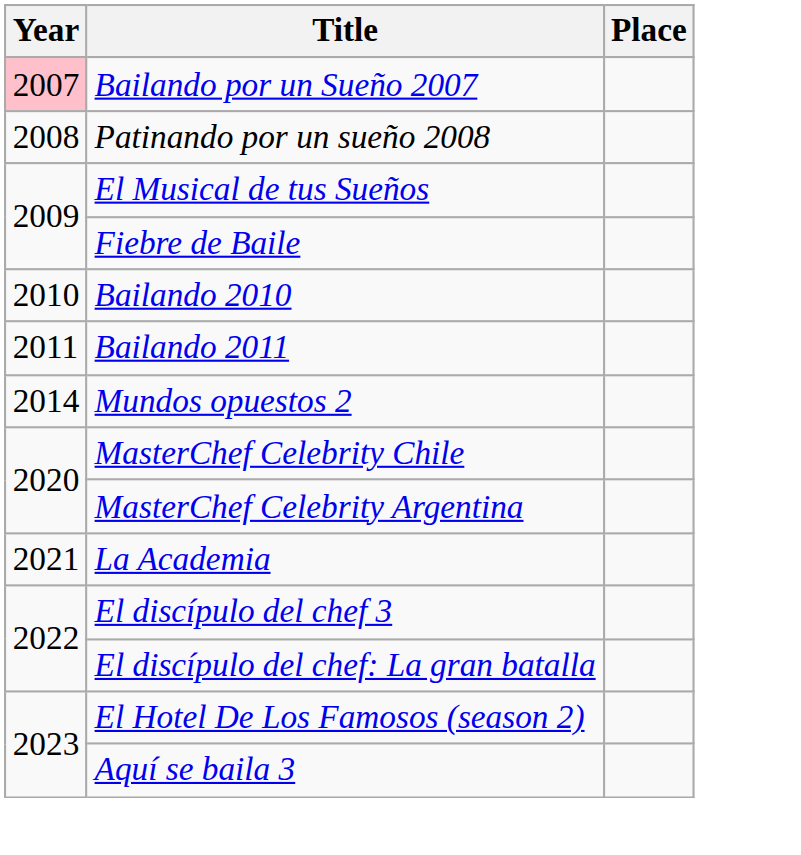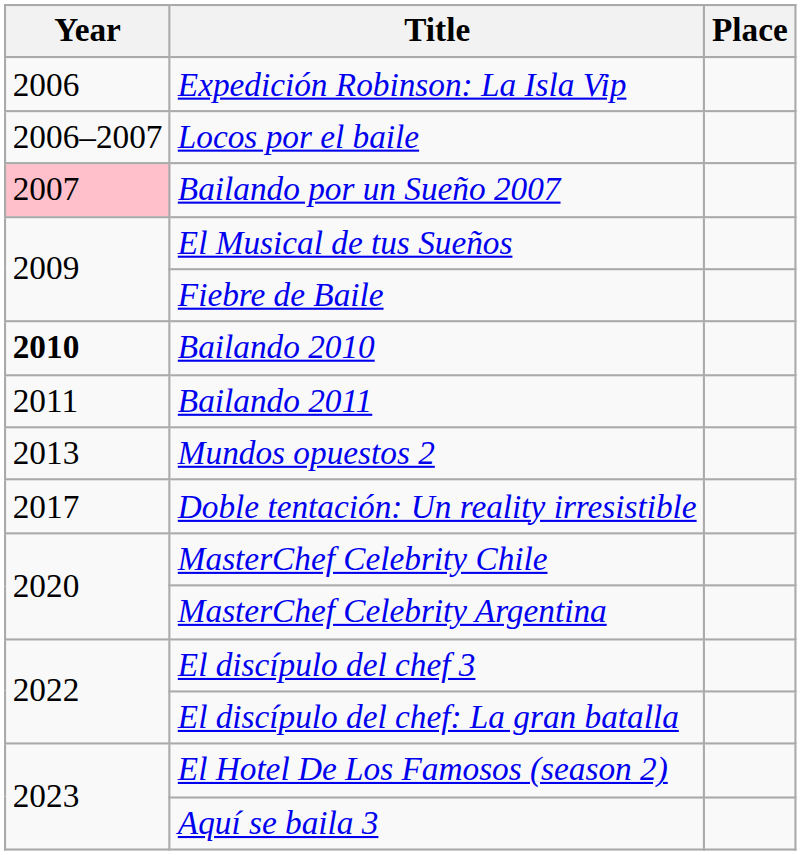+ row: 2006 | Expedición Robinson: La Isla Vip
+ row: 2006–2007 | Locos por el baile
- row: 2008 | Patinando por un sueño 2008
Bailando 2010 | Year: normal -> bold
Mundos opuestos 2 | Year: 2014 -> 2013
+ row: 2017 | Doble tentación: Un reality irresistible
- row: 2021 | La Academia
